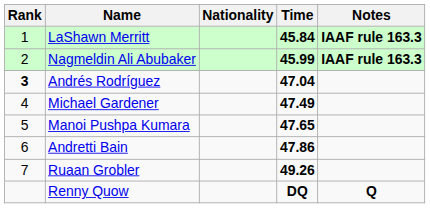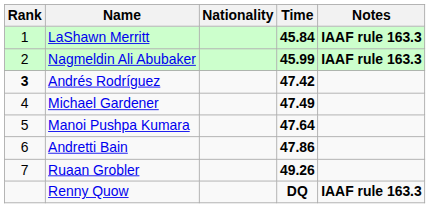Andrés Rodríguez | Time: 47.04 -> 47.42
Manoi Pushpa Kumara | Time: 47.65 -> 47.64
Renny Quow | Notes: Q -> IAAF rule 163.3
